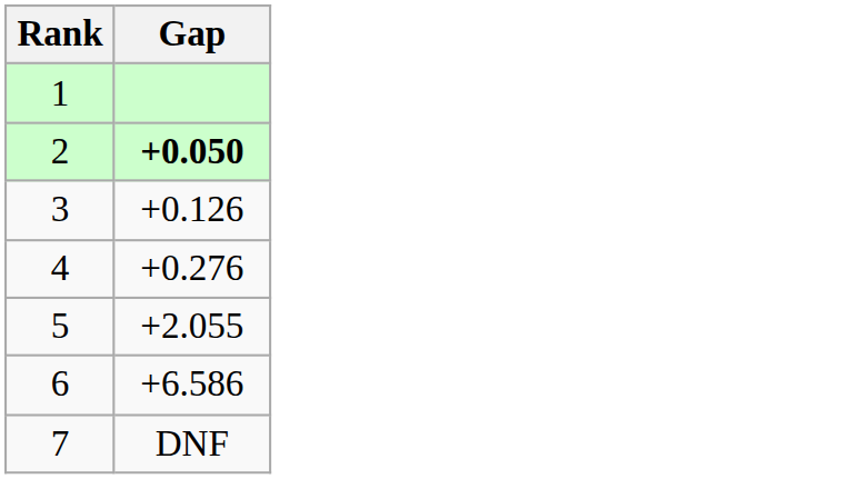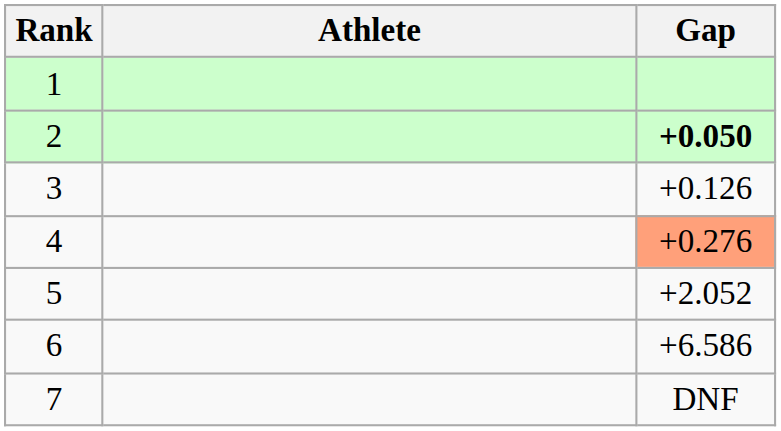+ column: Athlete
4 | Gap: no background -> lightsalmon background
5 | Gap: +2.055 -> +2.052
